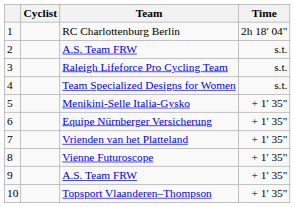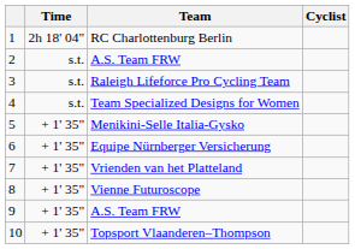columns swapped: Cyclist <-> Time
